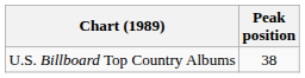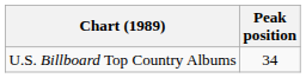U.S. Billboard Top Country Albums | Peak position: 38 -> 34
